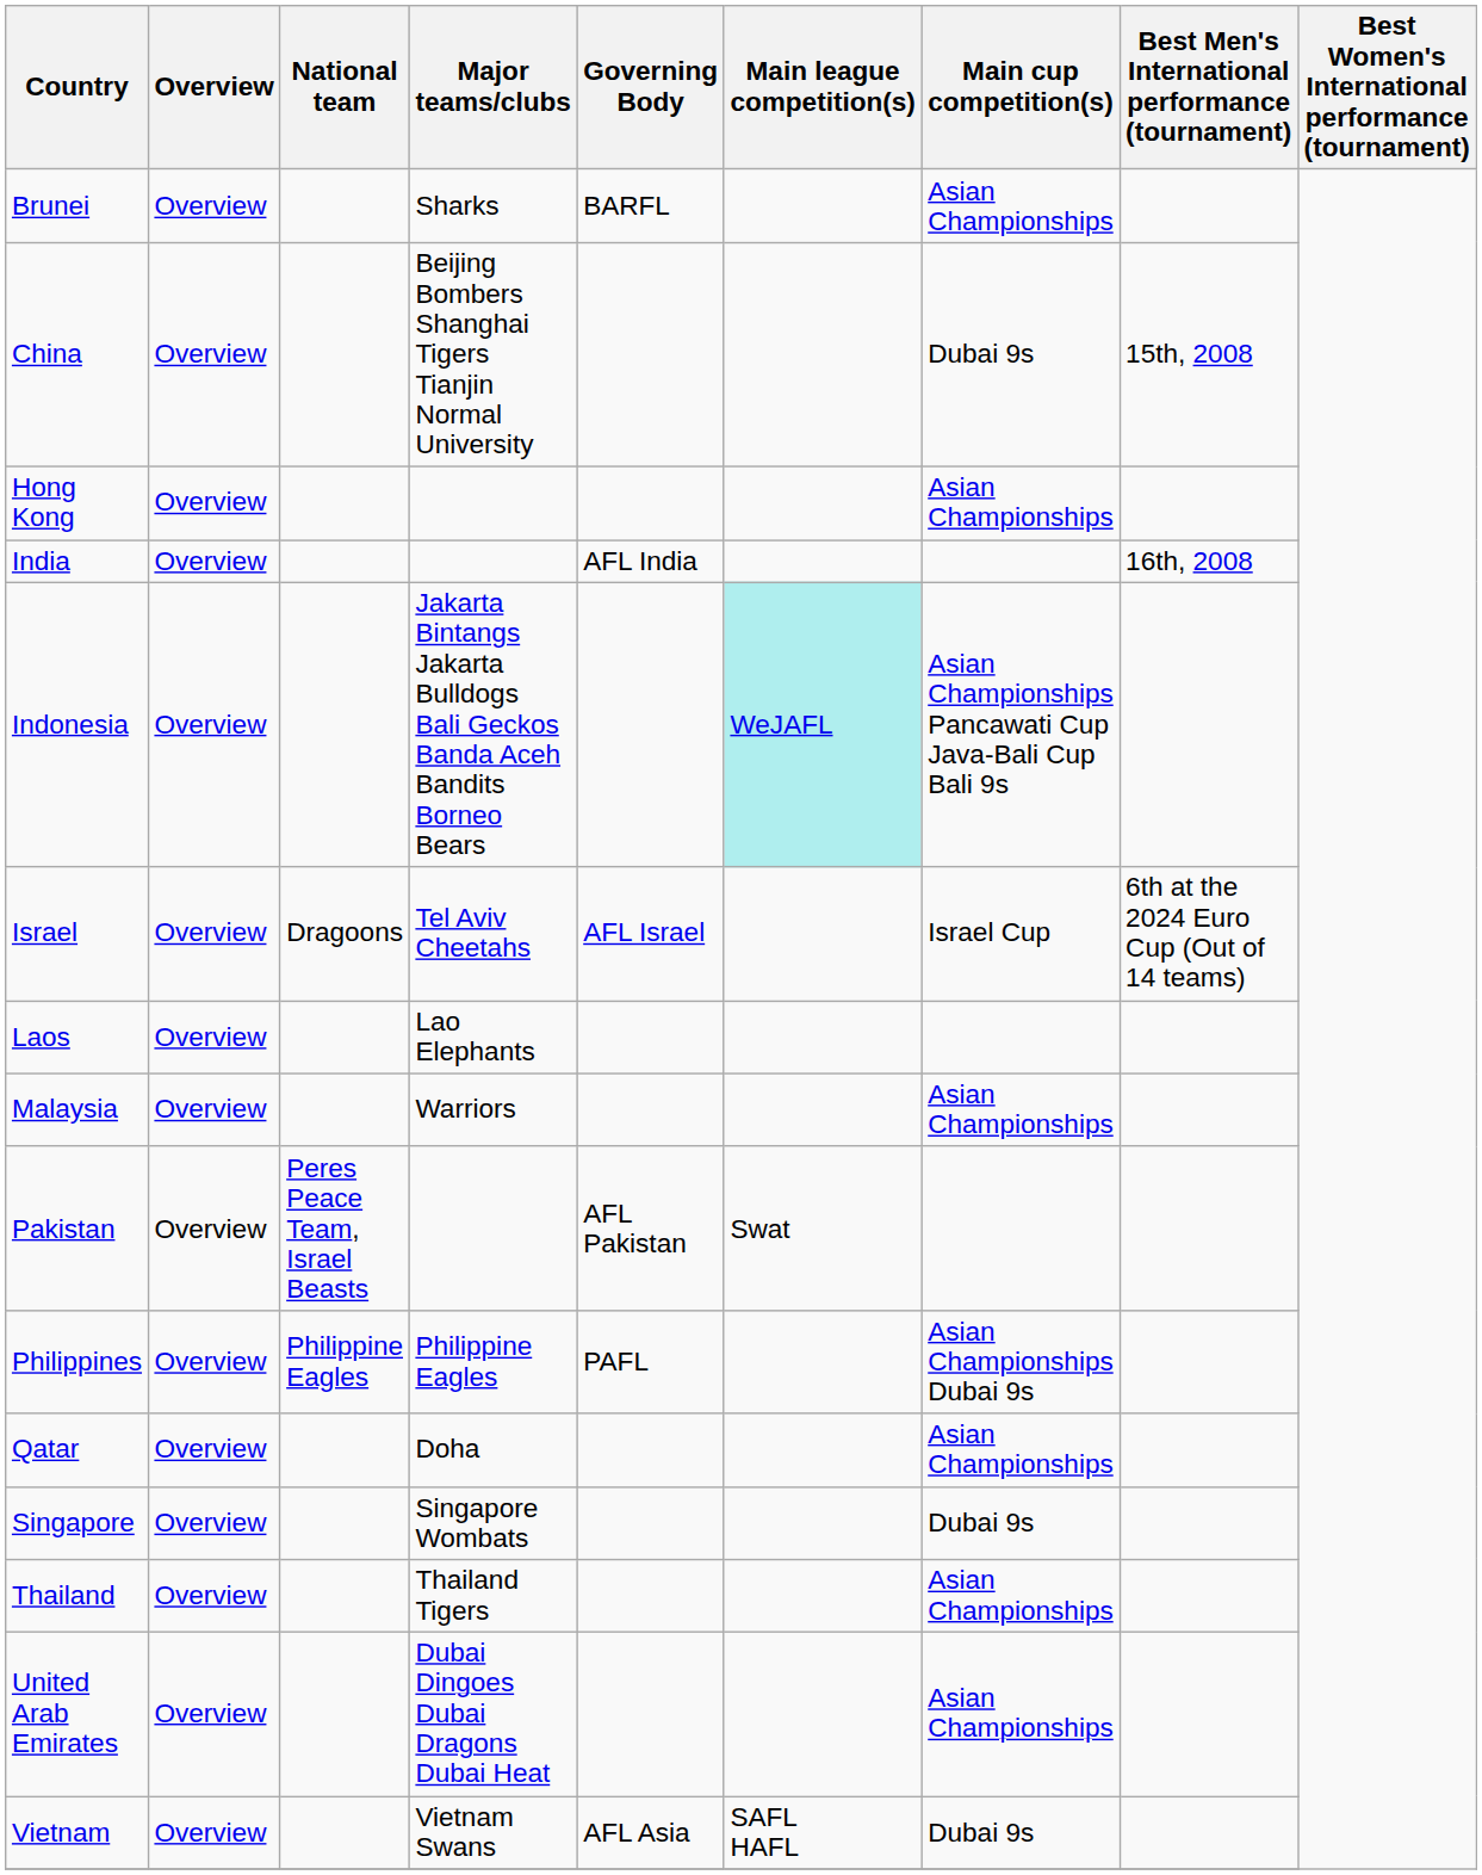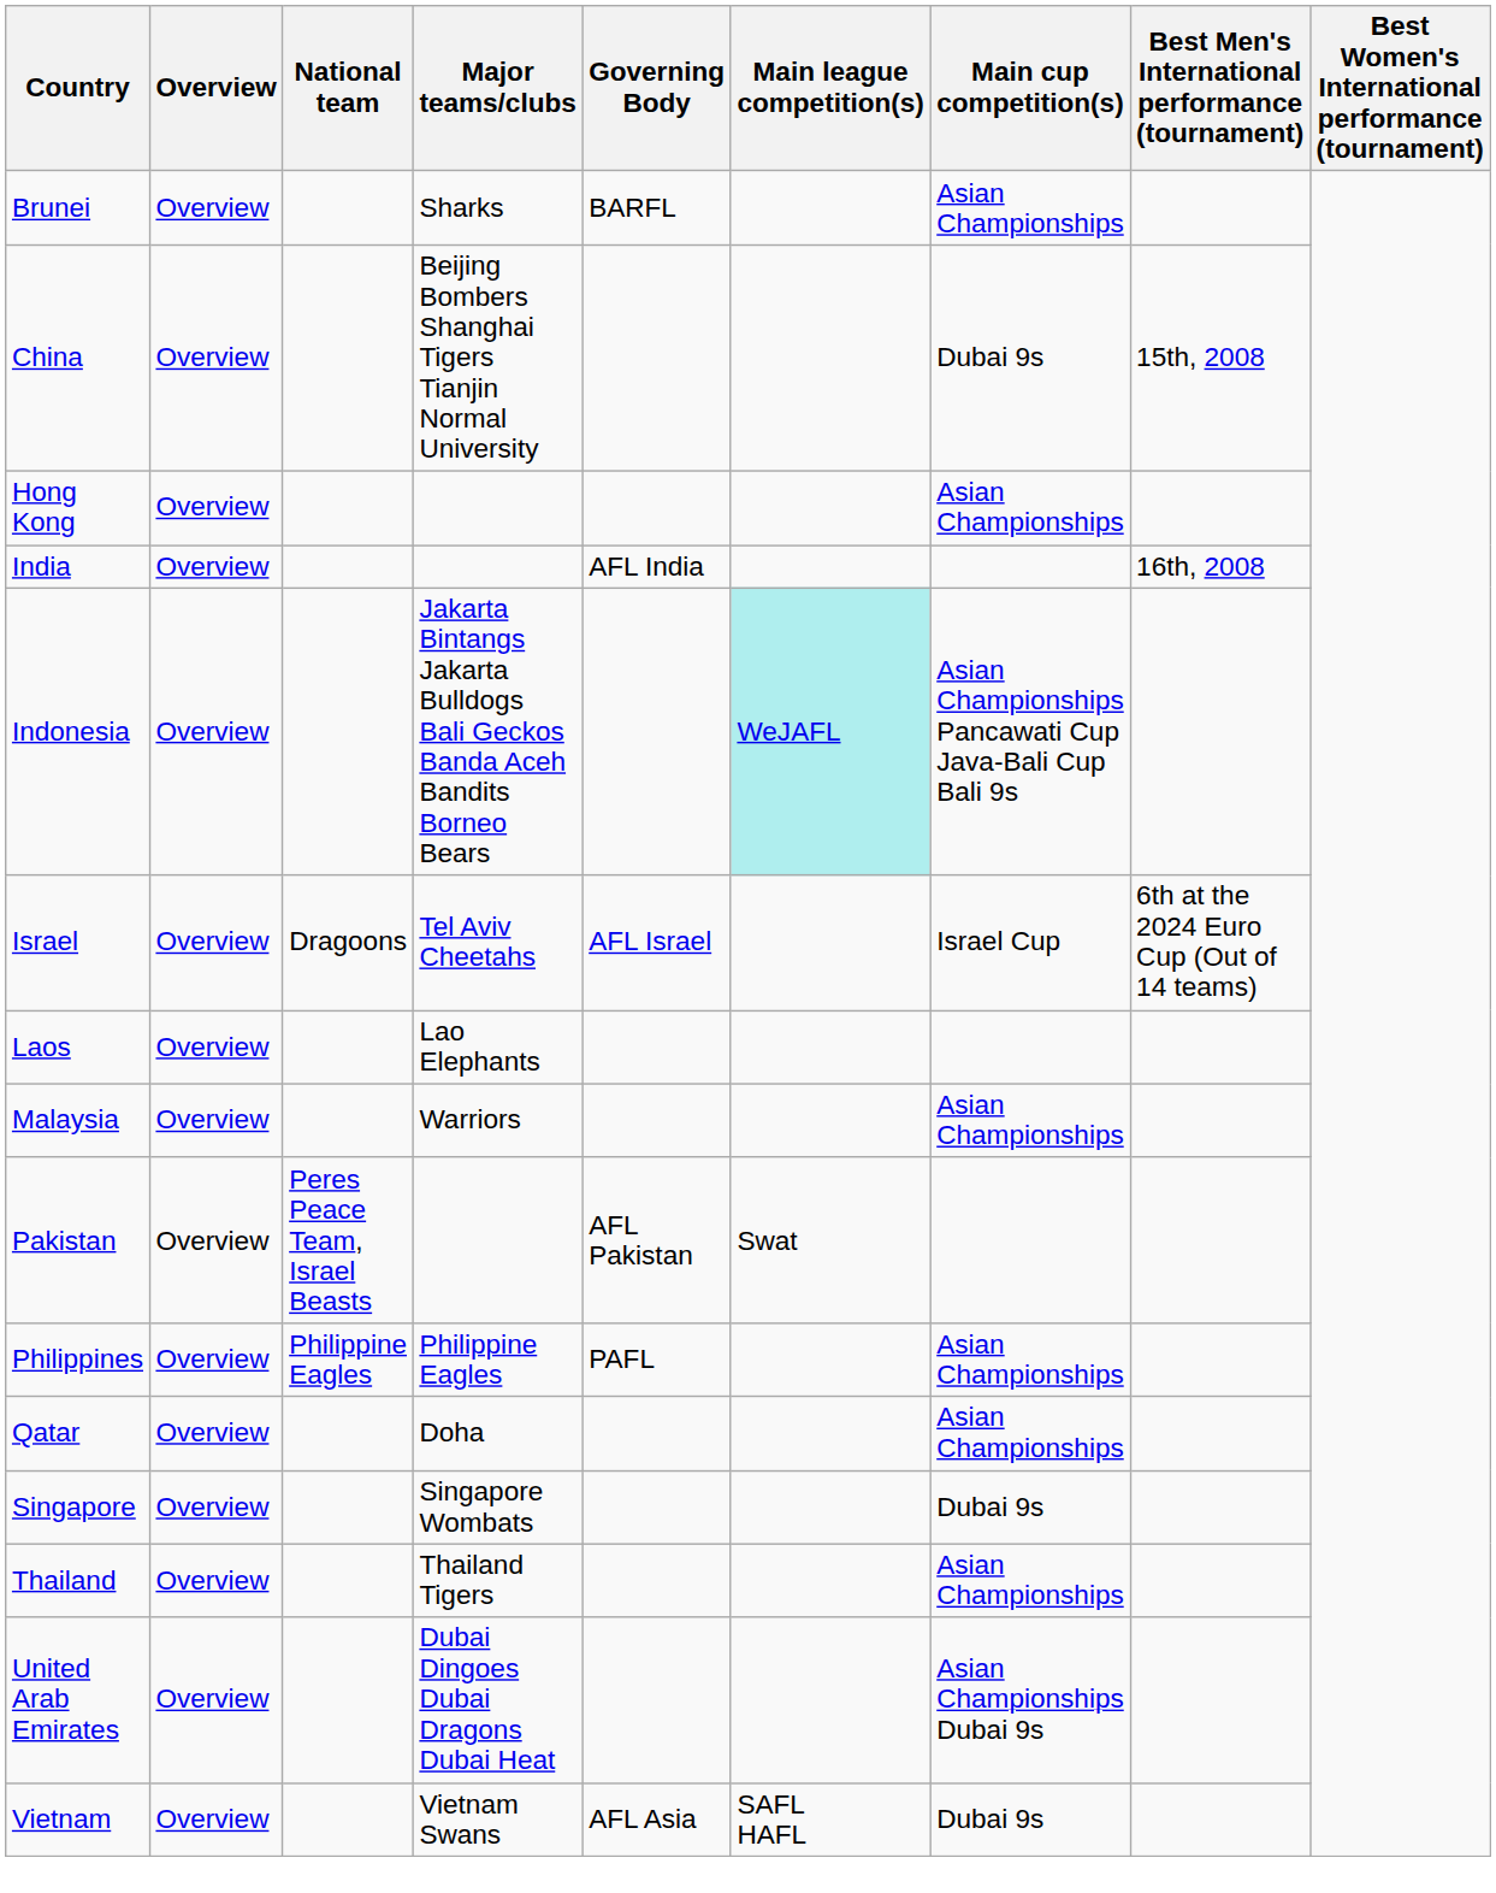Philippines | Main cup competition(s): Asian Championships Dubai 9s -> Asian Championships
United Arab Emirates | Main cup competition(s): Asian Championships -> Asian Championships Dubai 9s
